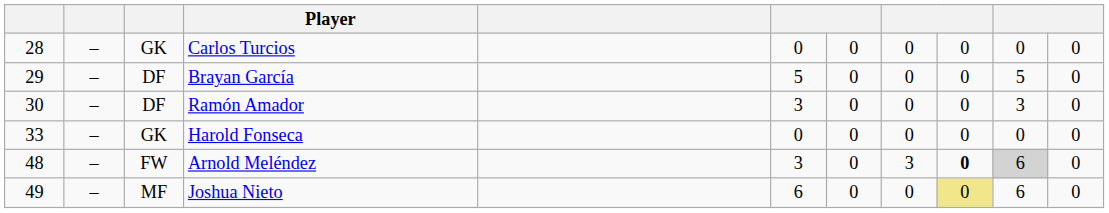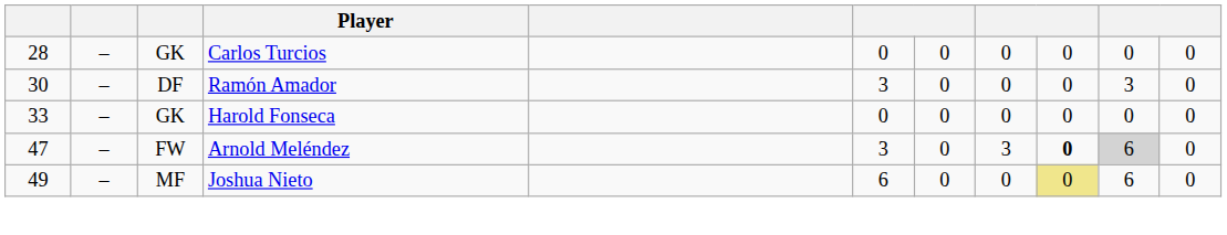- row: 29 | – | DF | Brayan García | 5 | 0 | 0 | 0 | 5 | 0
Arnold Meléndez | column 1: 48 -> 47
